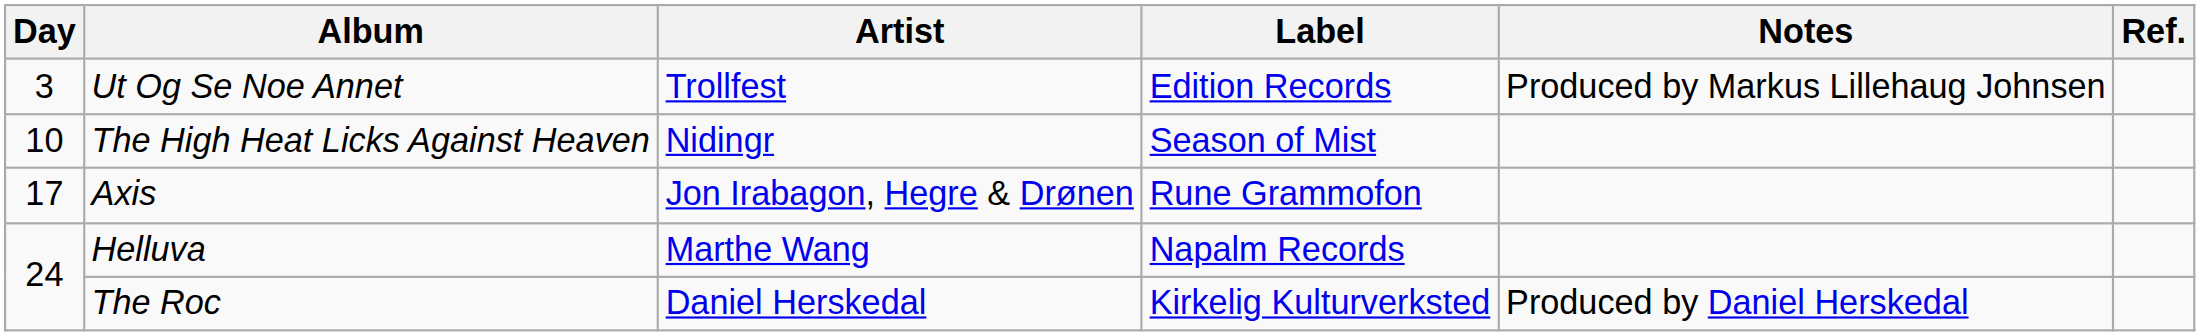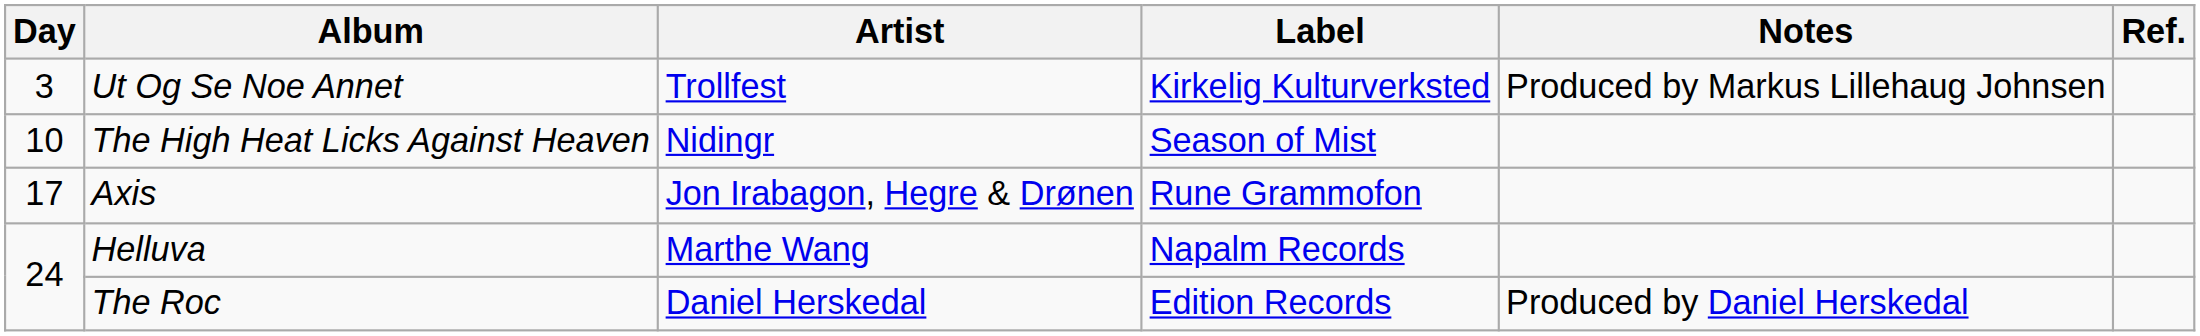Ut Og Se Noe Annet | Label: Edition Records -> Kirkelig Kulturverksted
The Roc | Label: Kirkelig Kulturverksted -> Edition Records
